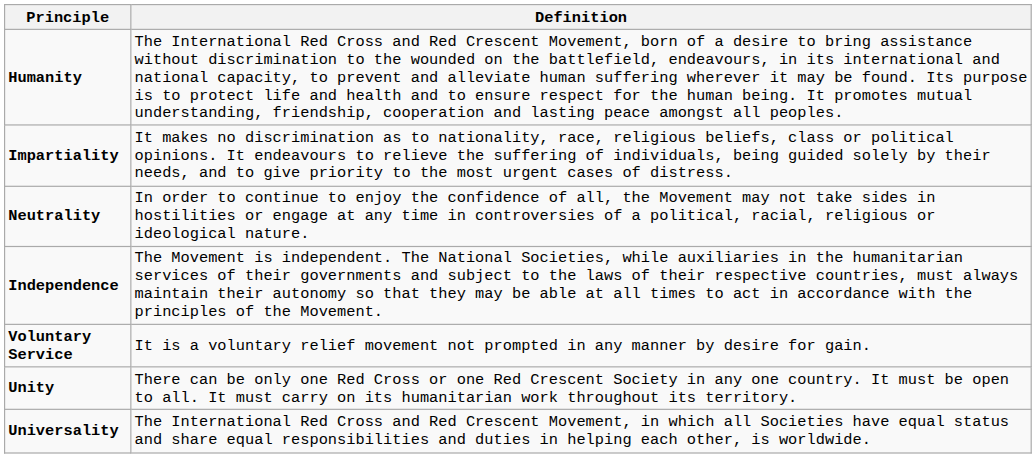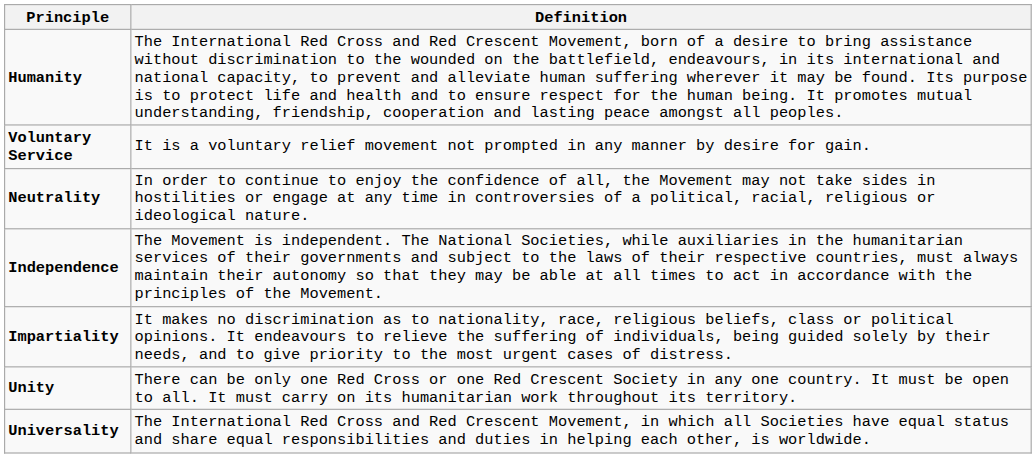rows swapped: Impartiality <-> Voluntary Service
